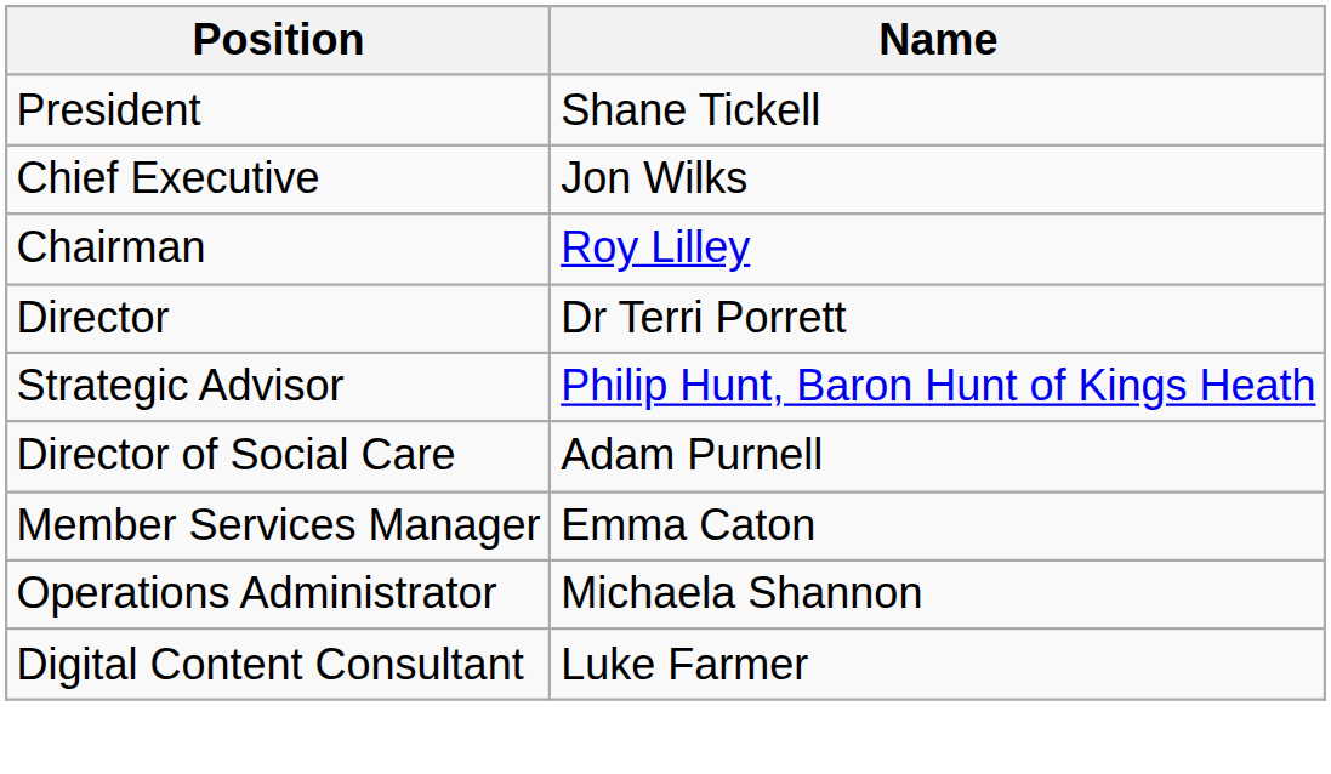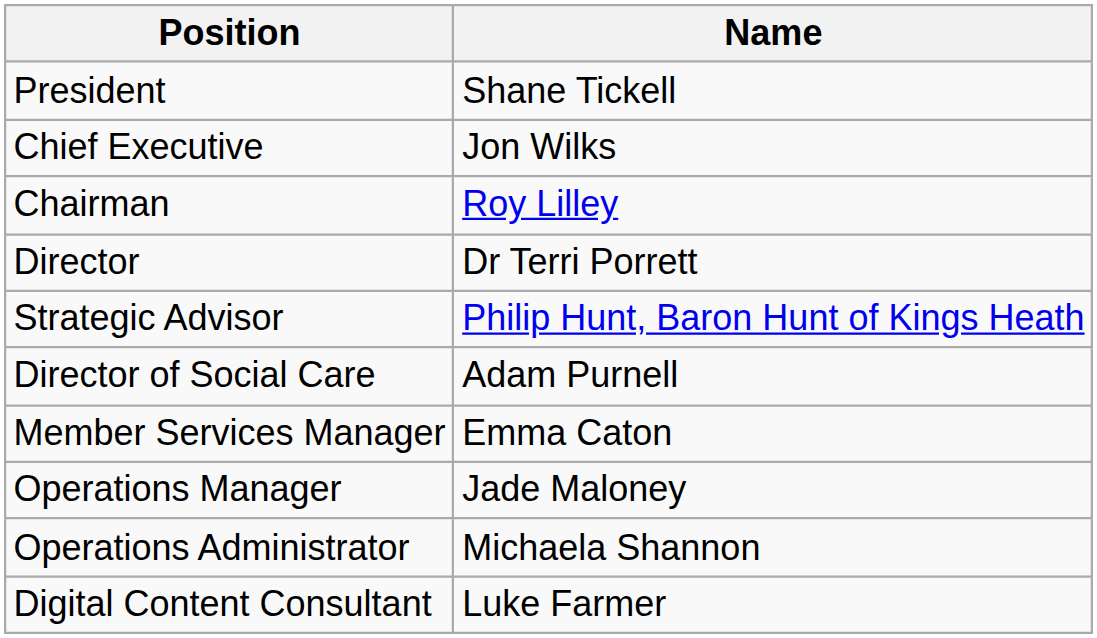+ row: Operations Manager | Jade Maloney
